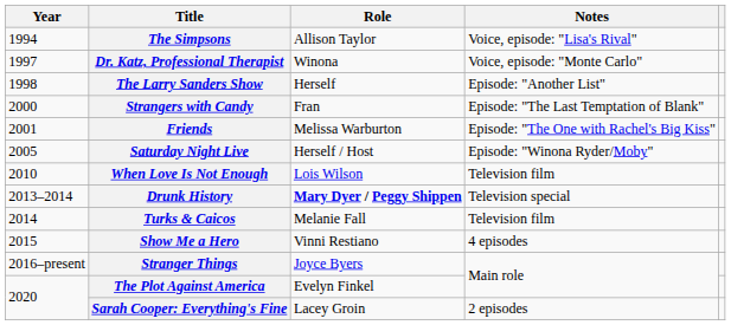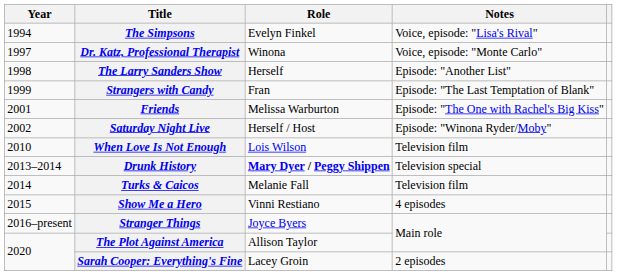The Simpsons | Role: Allison Taylor -> Evelyn Finkel
Strangers with Candy | Year: 2000 -> 1999
Saturday Night Live | Year: 2005 -> 2002
The Plot Against America | Role: Evelyn Finkel -> Allison Taylor
